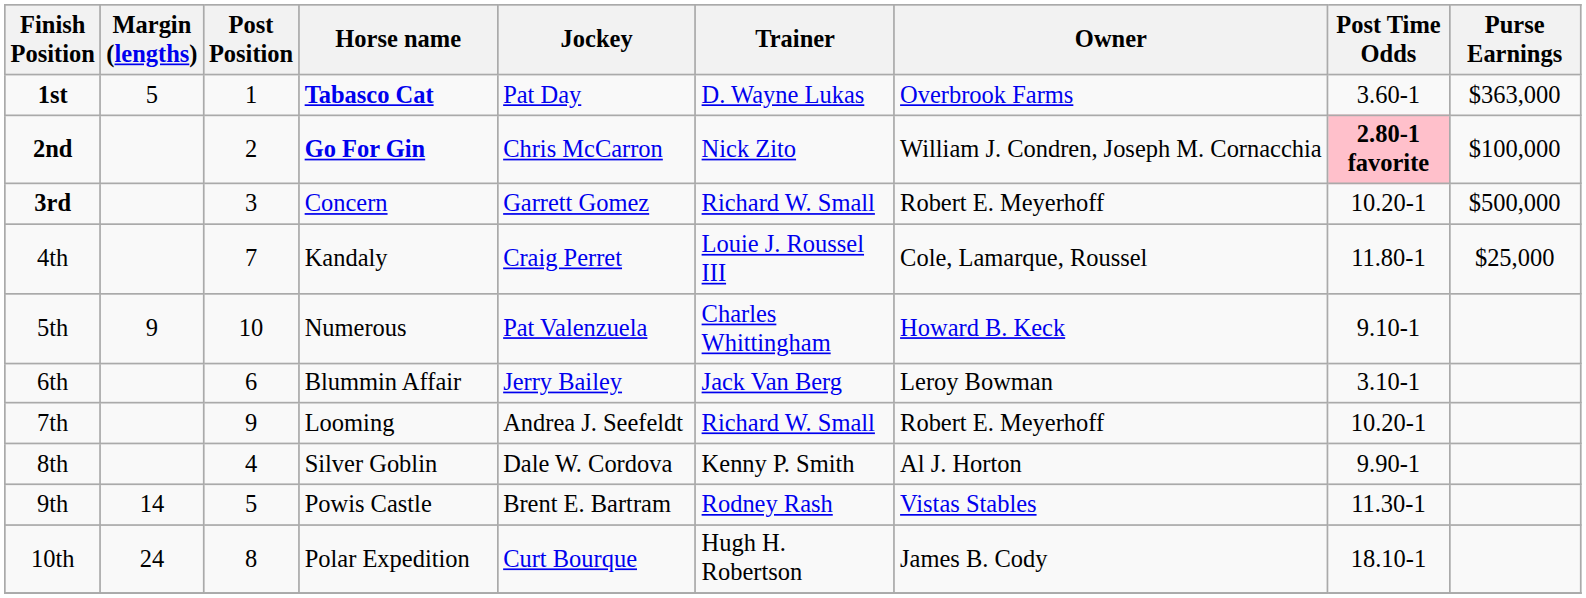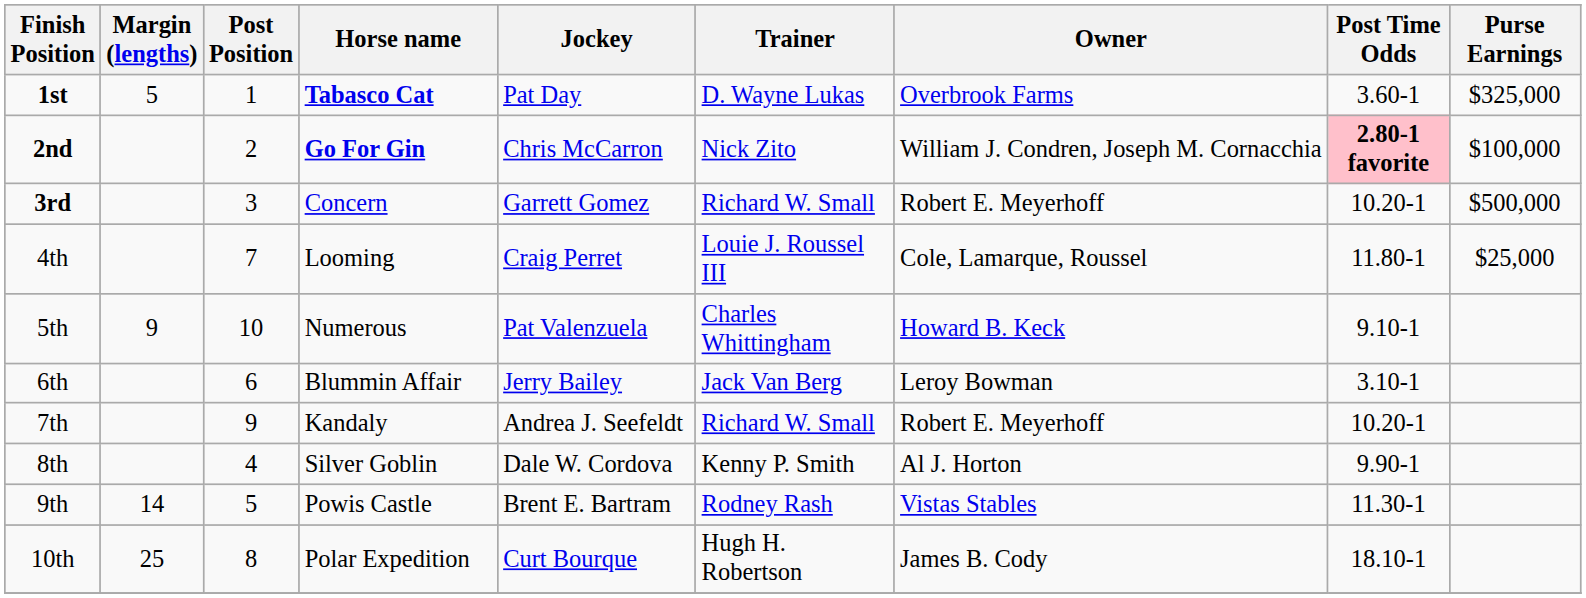1st | Purse Earnings: $363,000 -> $325,000
4th | Horse name: Kandaly -> Looming
7th | Horse name: Looming -> Kandaly
10th | Margin (lengths): 24 -> 25
